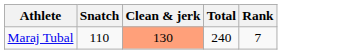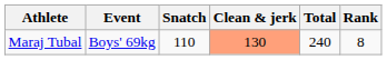+ column: Event | Boys' 69kg
Maraj Tubal | Rank: 7 -> 8
